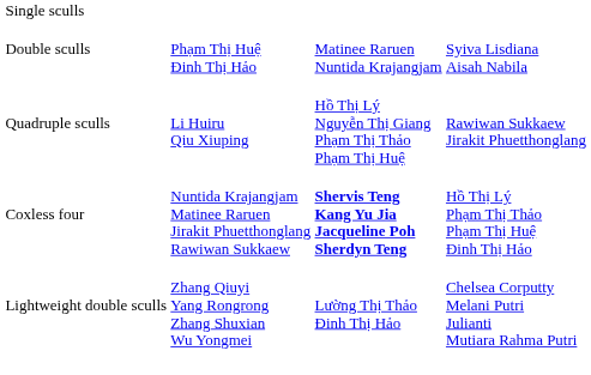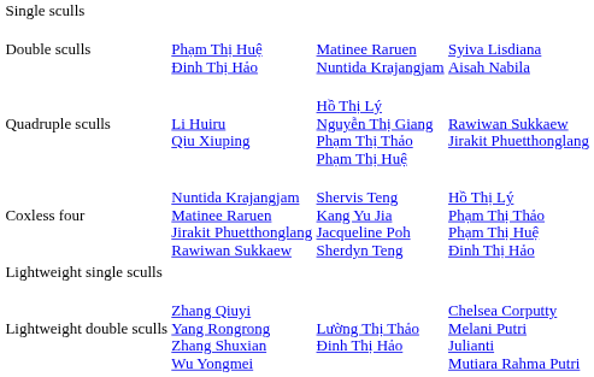Coxless four | column 3: bold -> normal
+ row: Lightweight single sculls
